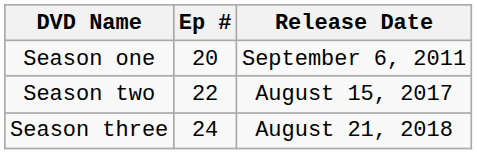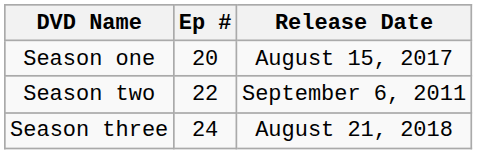Season one | Release Date: September 6, 2011 -> August 15, 2017
Season two | Release Date: August 15, 2017 -> September 6, 2011
